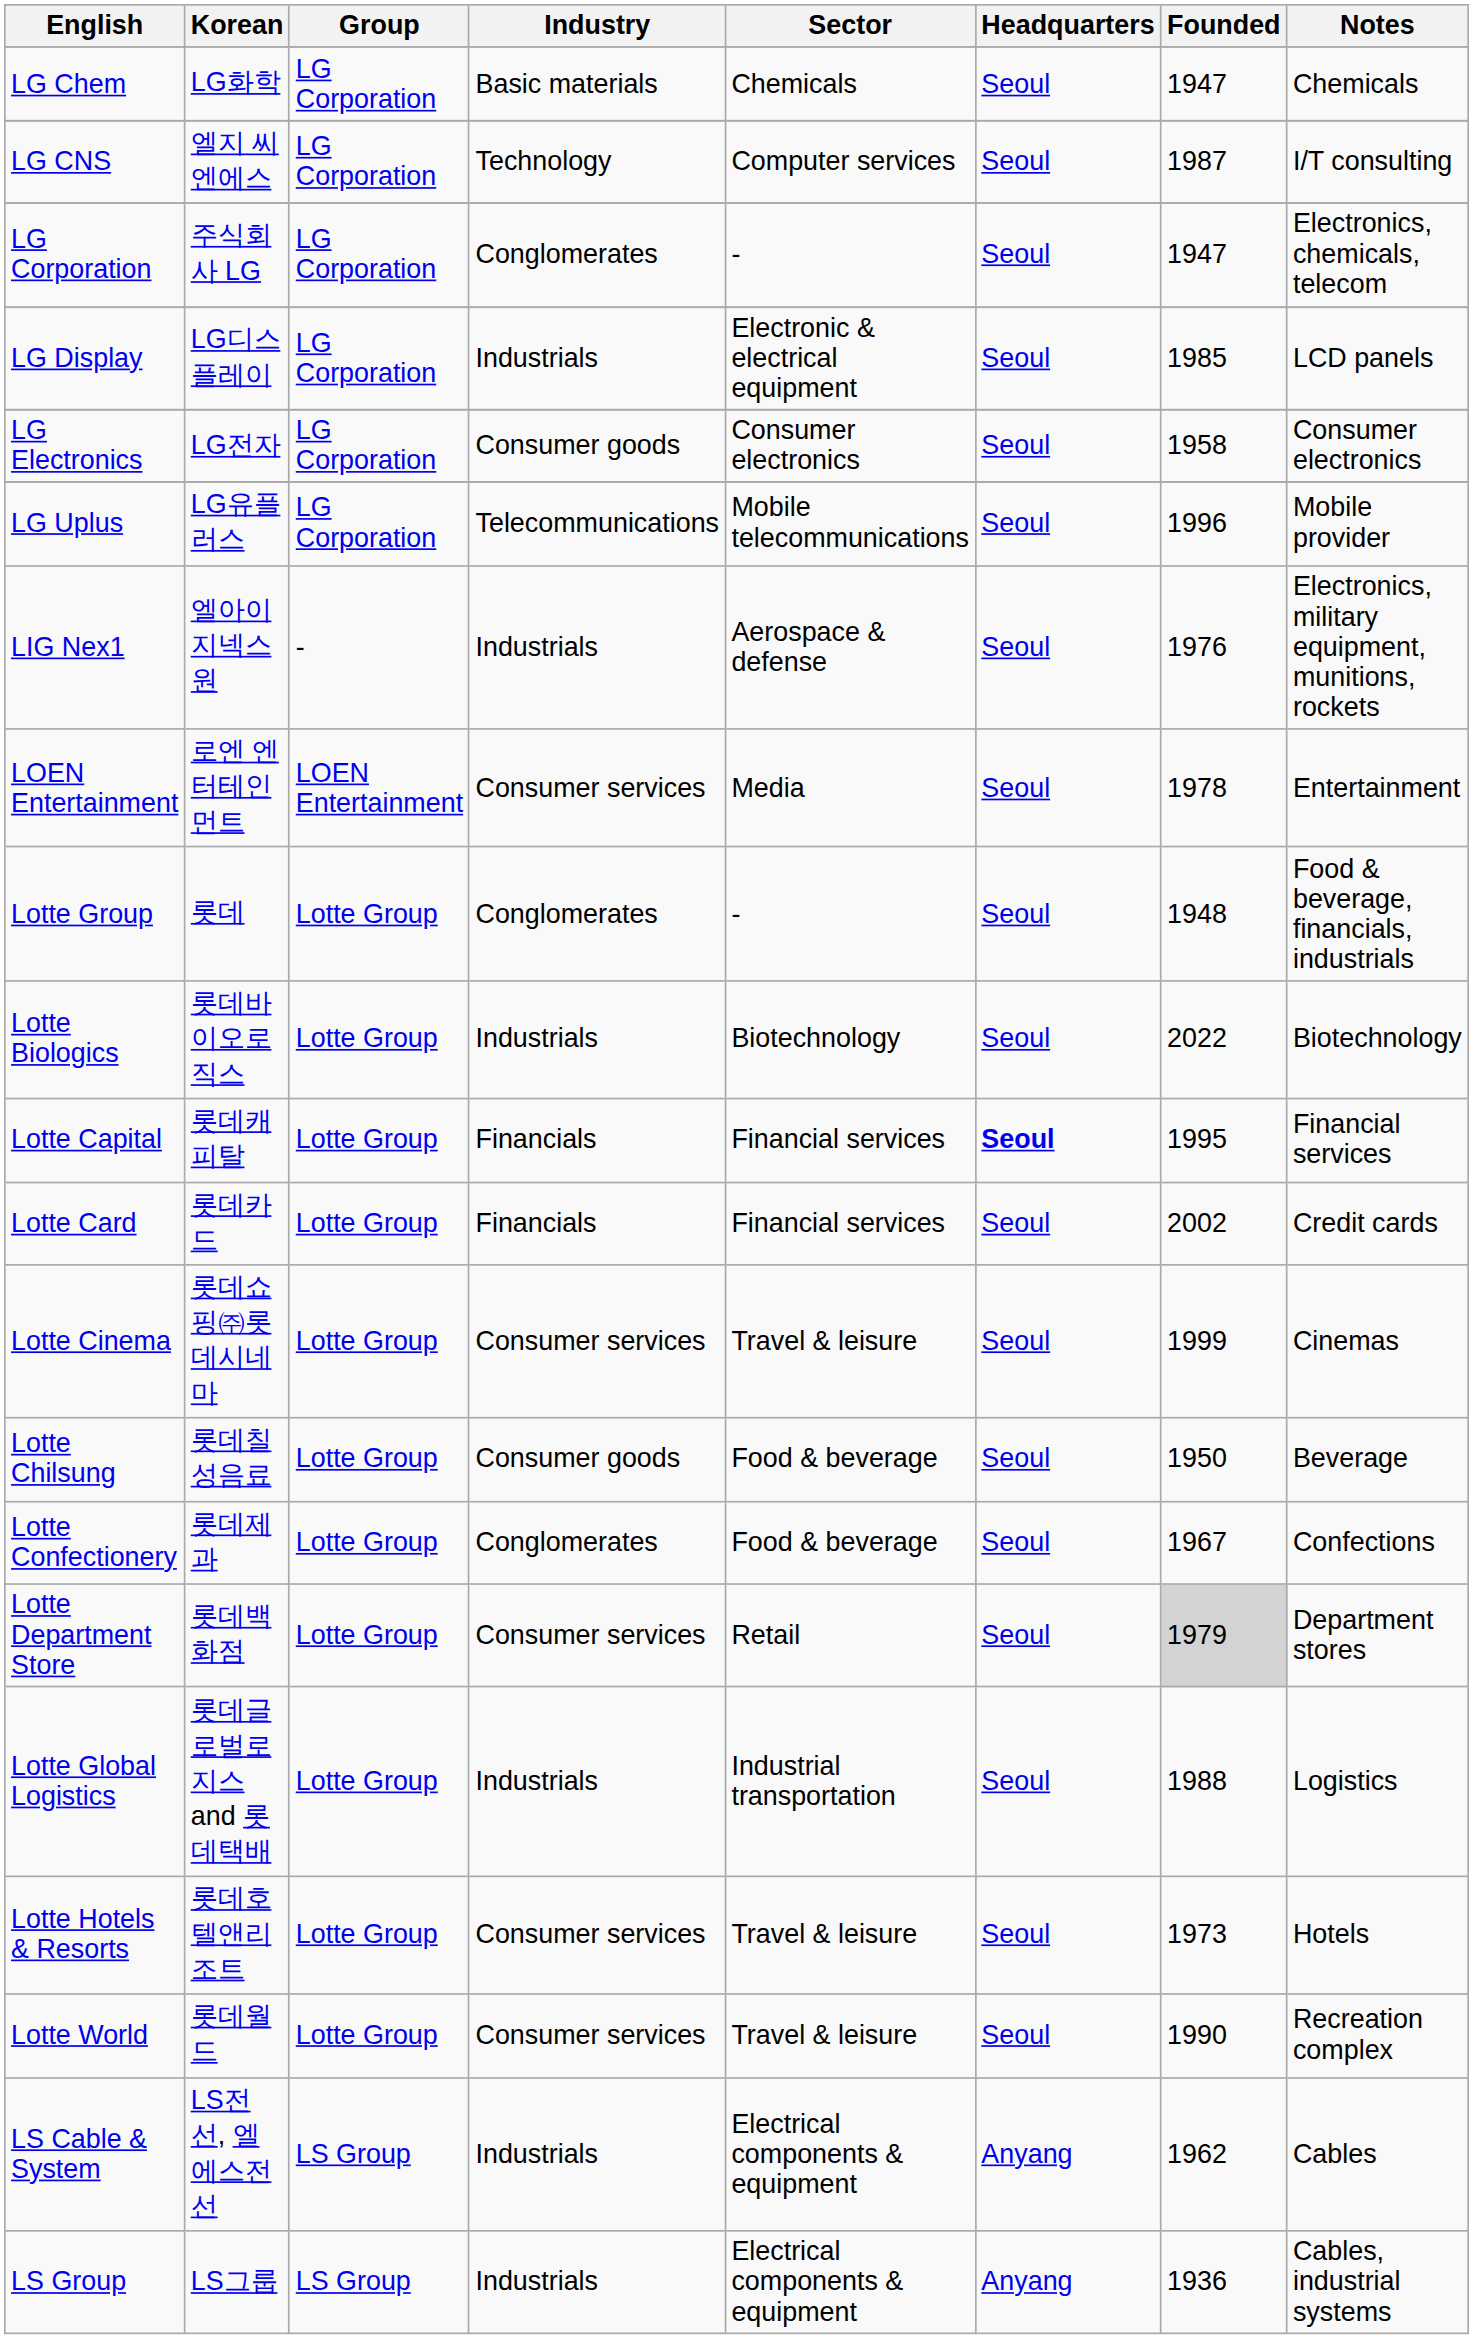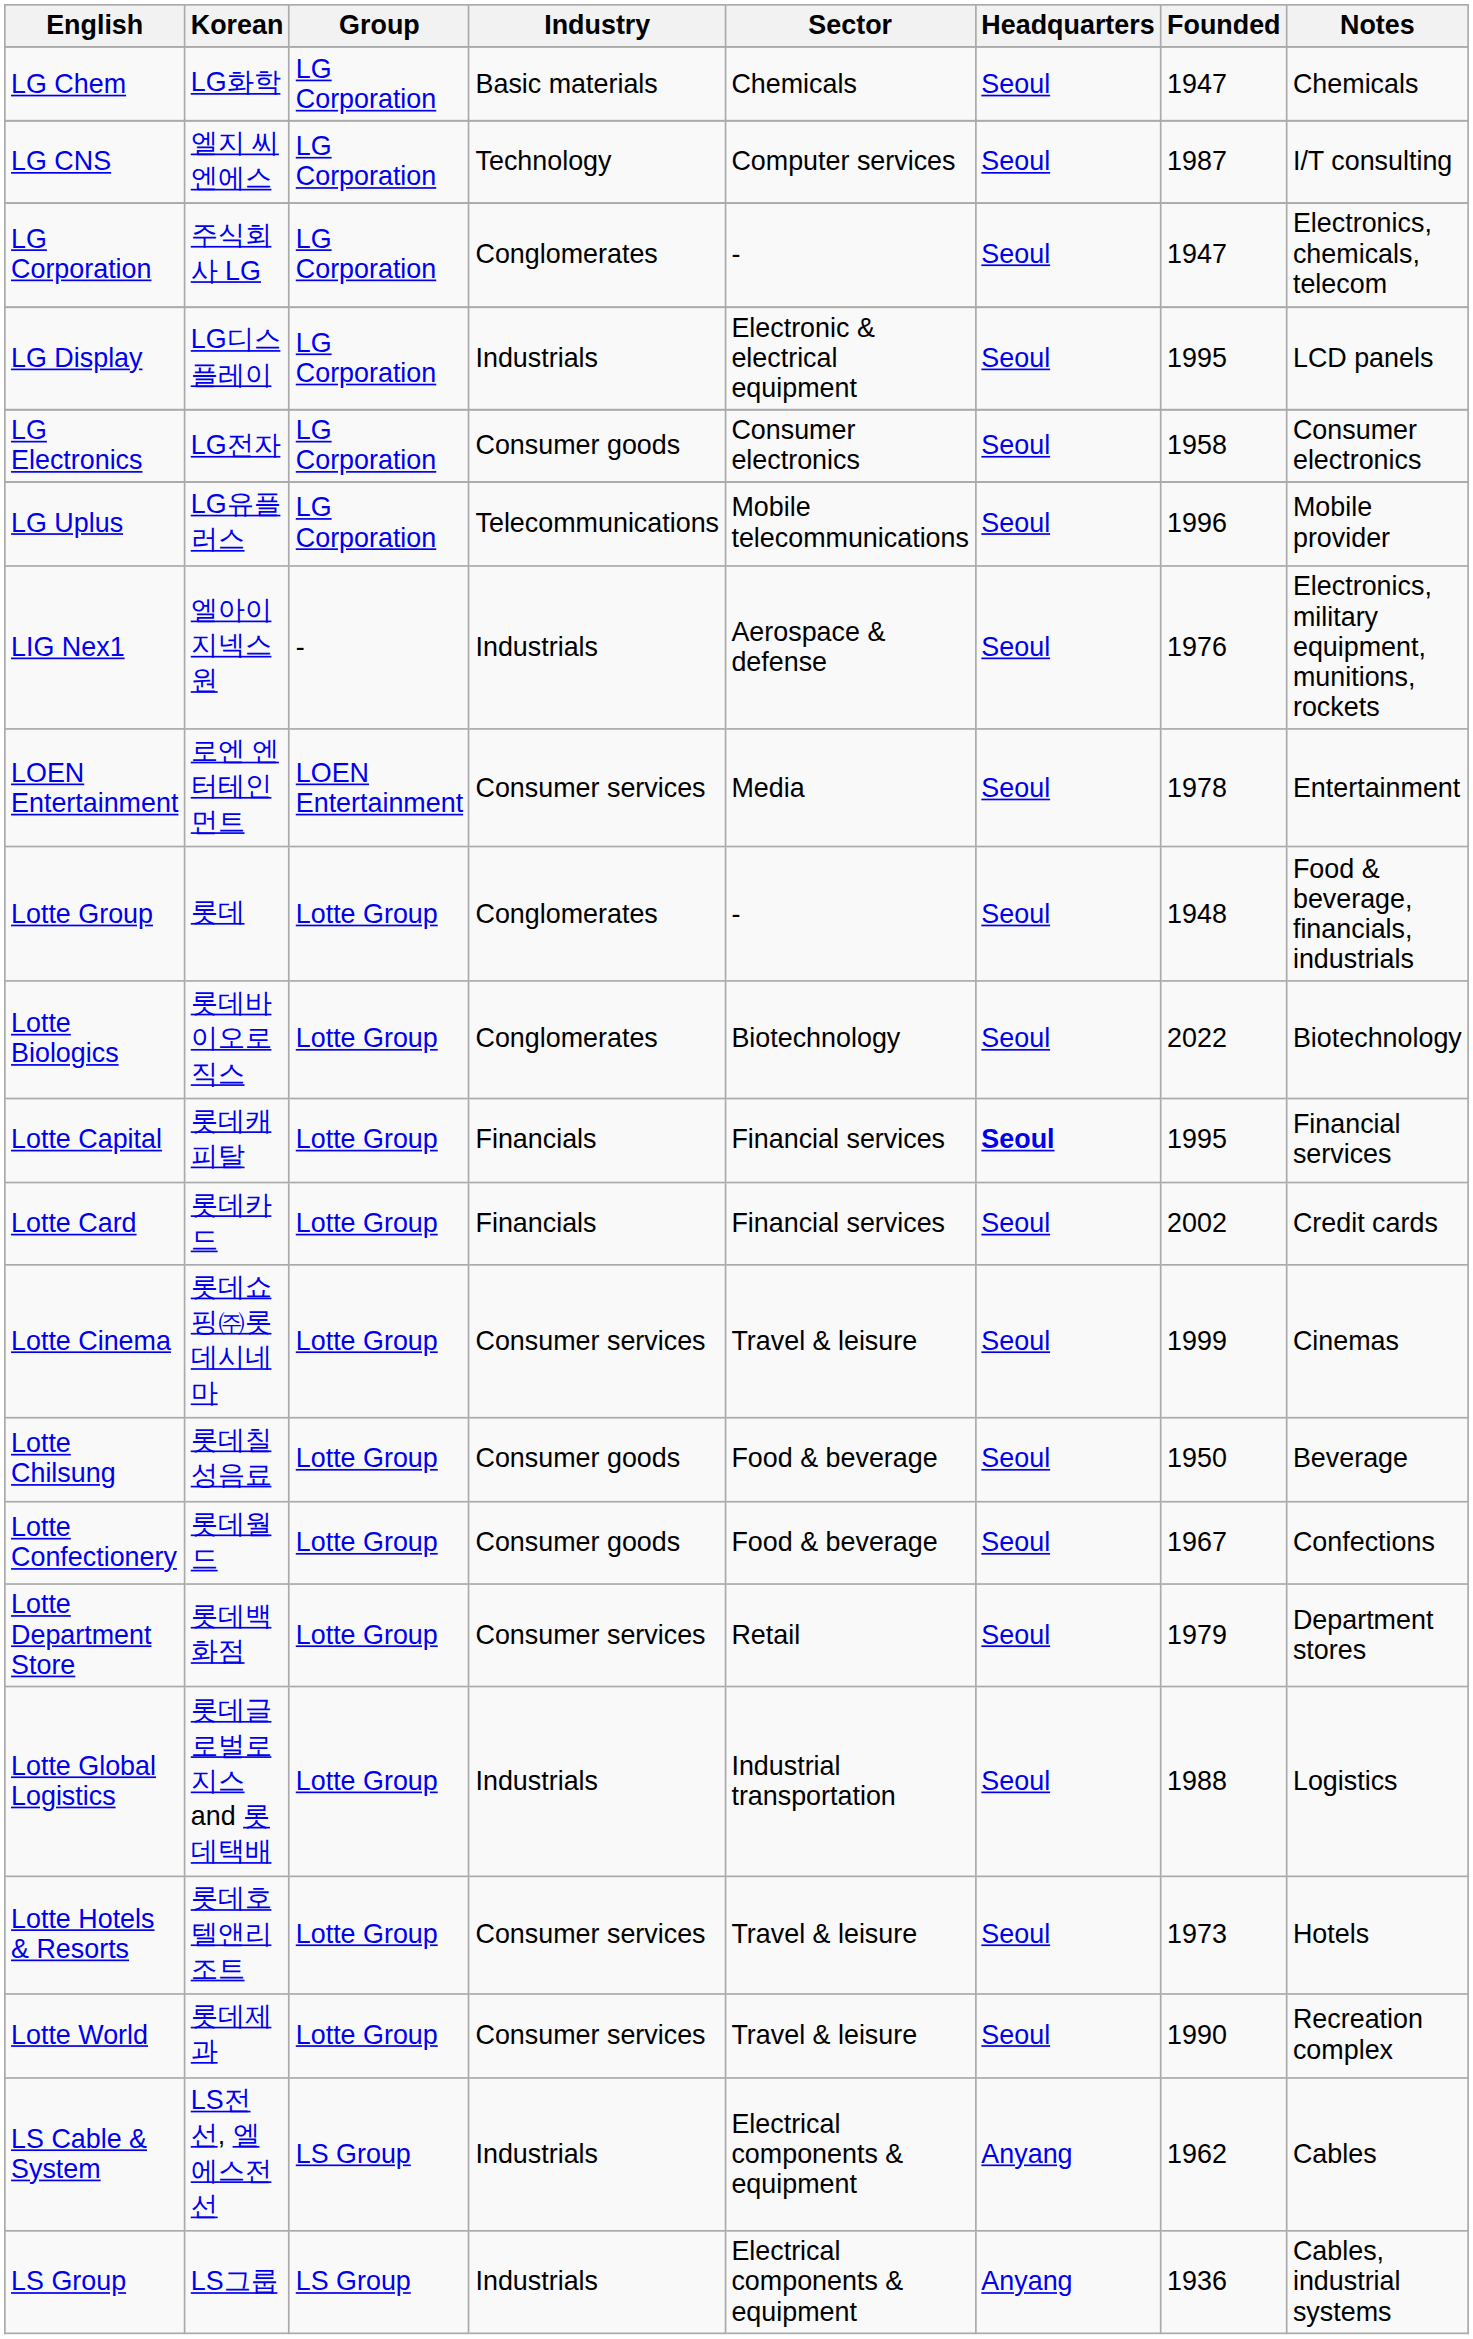LG Display | Founded: 1985 -> 1995
Lotte Biologics | Industry: Industrials -> Conglomerates
Lotte Confectionery | Korean: 롯데제과 -> 롯데월드
Lotte Confectionery | Industry: Conglomerates -> Consumer goods
Lotte Department Store | Founded: lightgrey background -> no background
Lotte World | Korean: 롯데월드 -> 롯데제과
